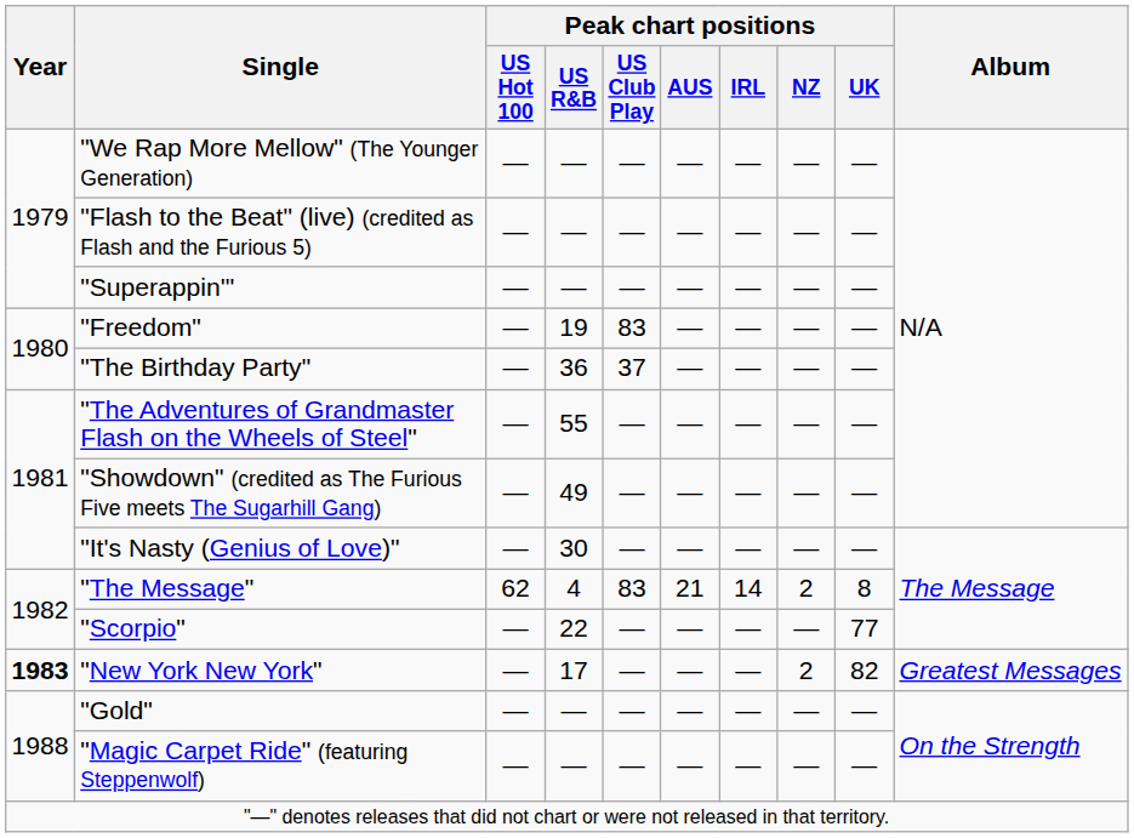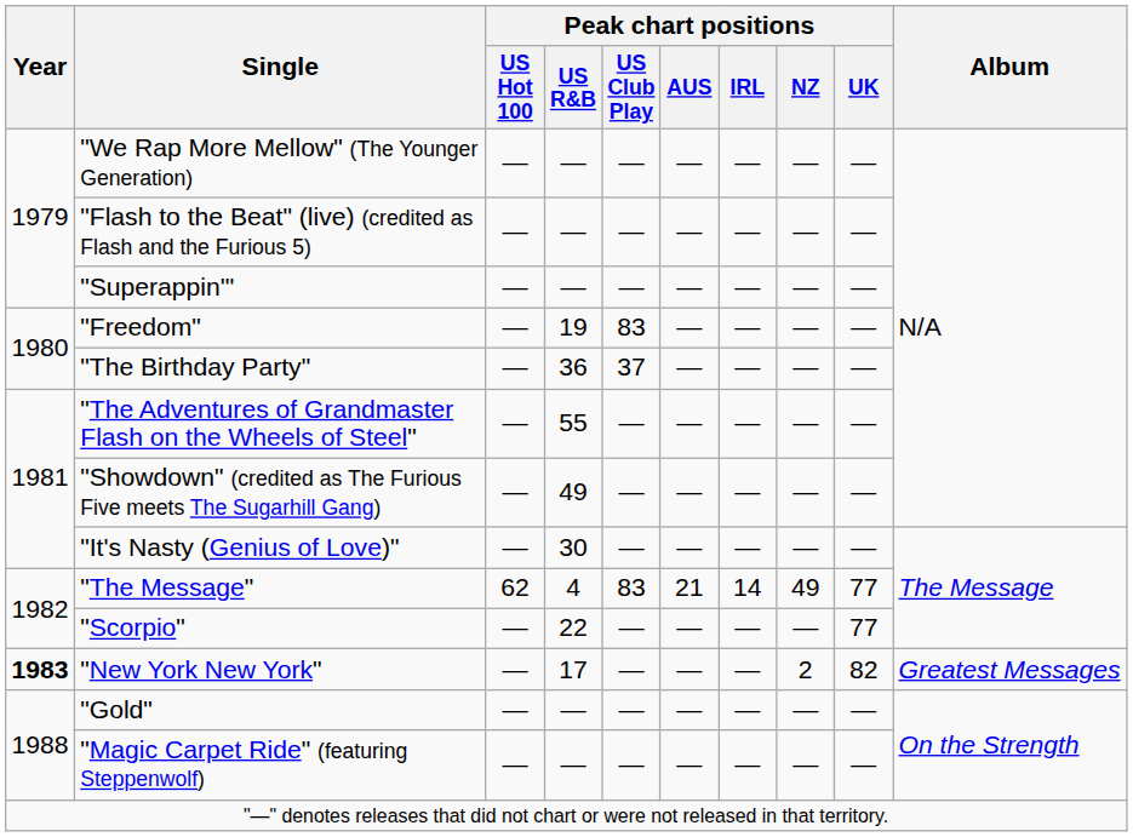"The Message" | Peak chart positions / NZ: 2 -> 49
"The Message" | Peak chart positions / UK: 8 -> 77
